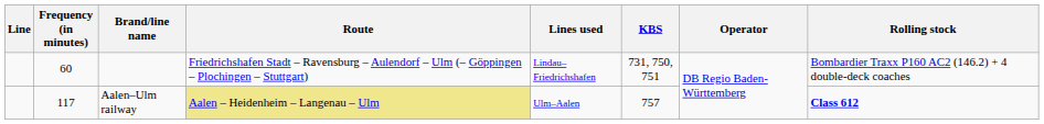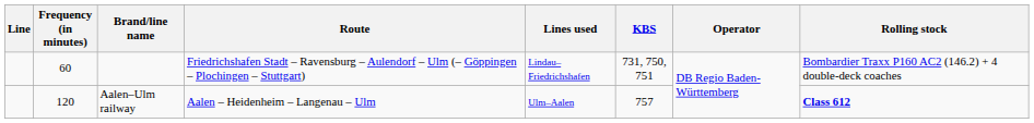Aalen–Ulm railway | Frequency (in minutes): 117 -> 120
Aalen–Ulm railway | Route: khaki background -> no background
